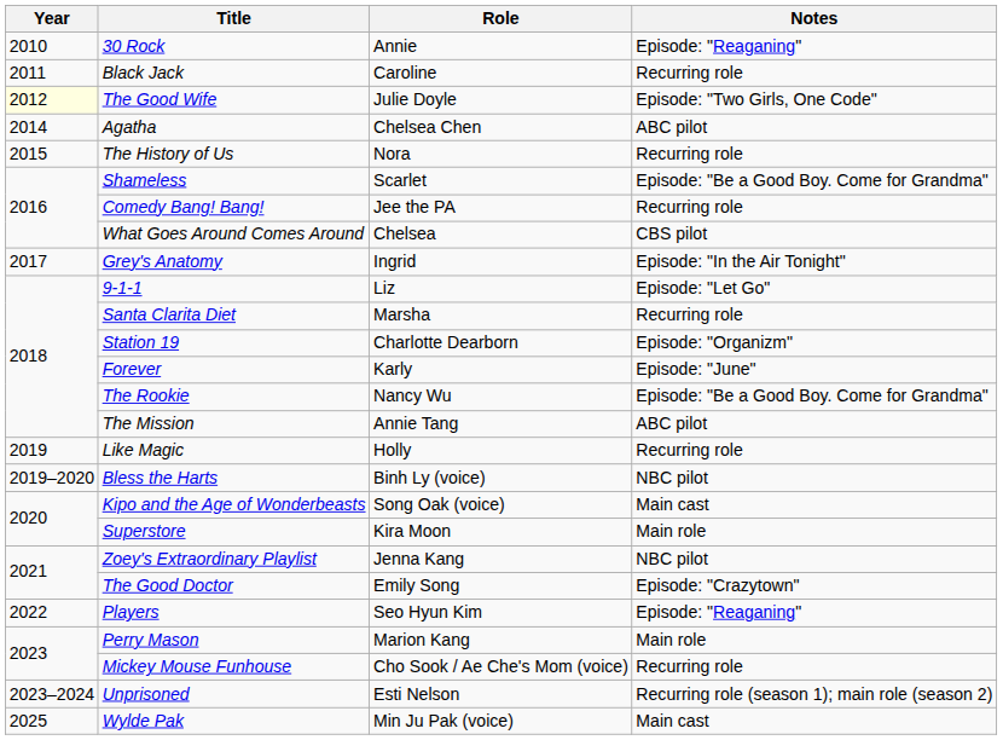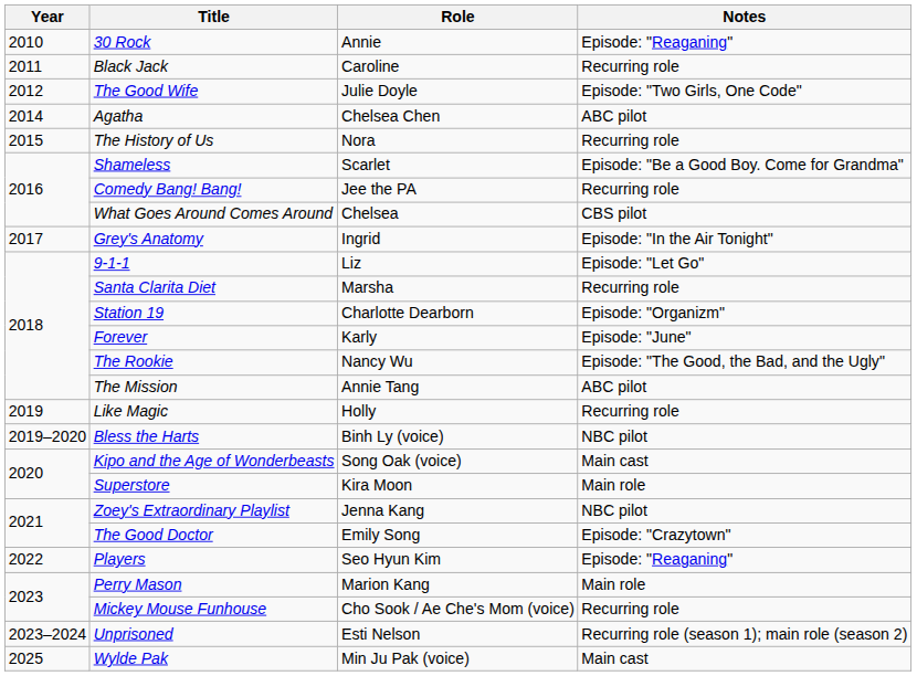The Good Wife | Year: lightyellow background -> no background
The Rookie | Notes: Episode: "Be a Good Boy. Come for Grandma" -> Episode: "The Good, the Bad, and the Ugly"
